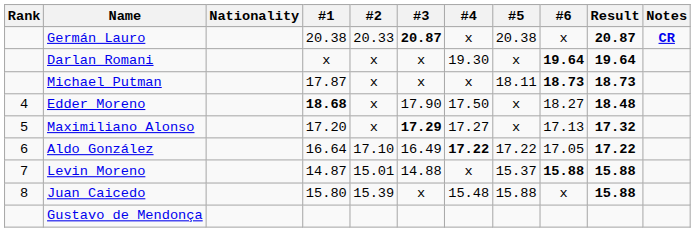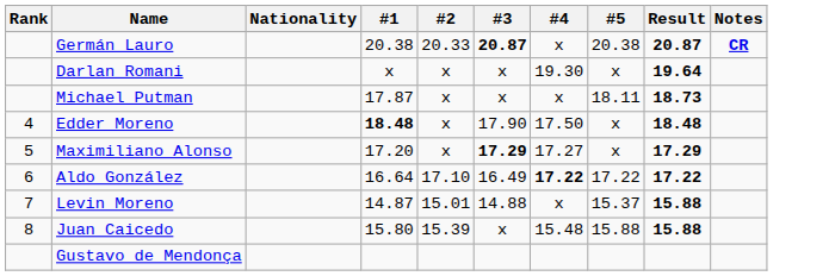- column: #6 | x | 19.64 | 18.73 | 18.27 | 17.13 | 17.05 | 15.88 | x
Edder Moreno | #1: 18.68 -> 18.48
Maximiliano Alonso | Result: 17.32 -> 17.29
